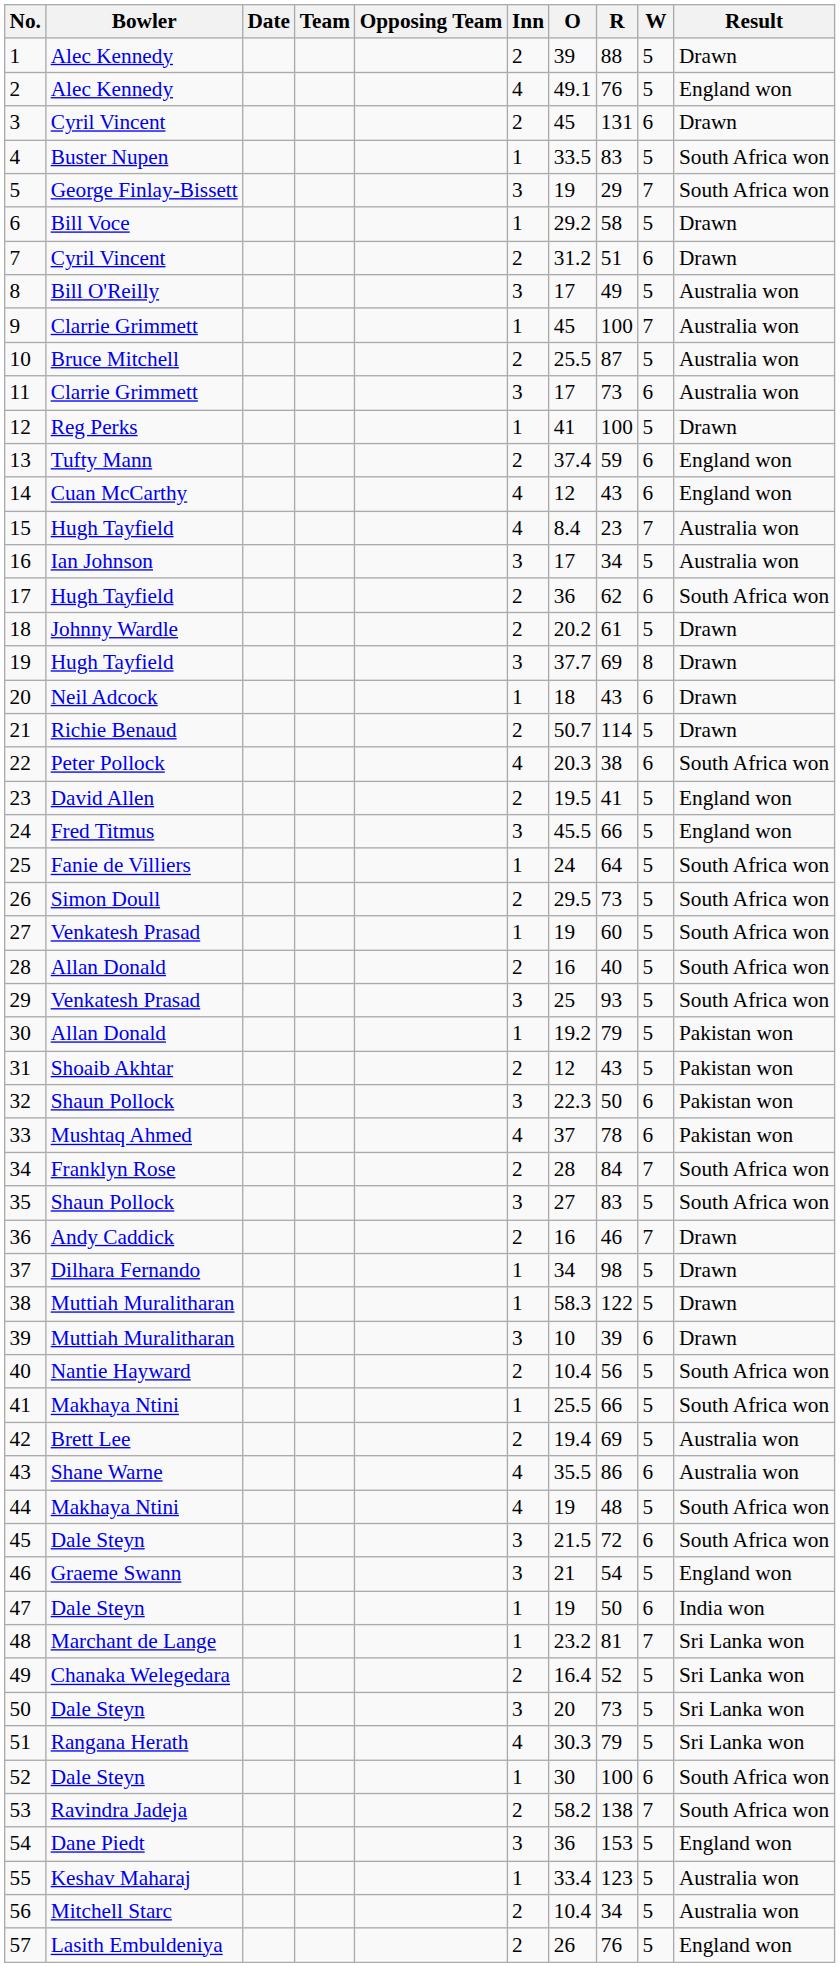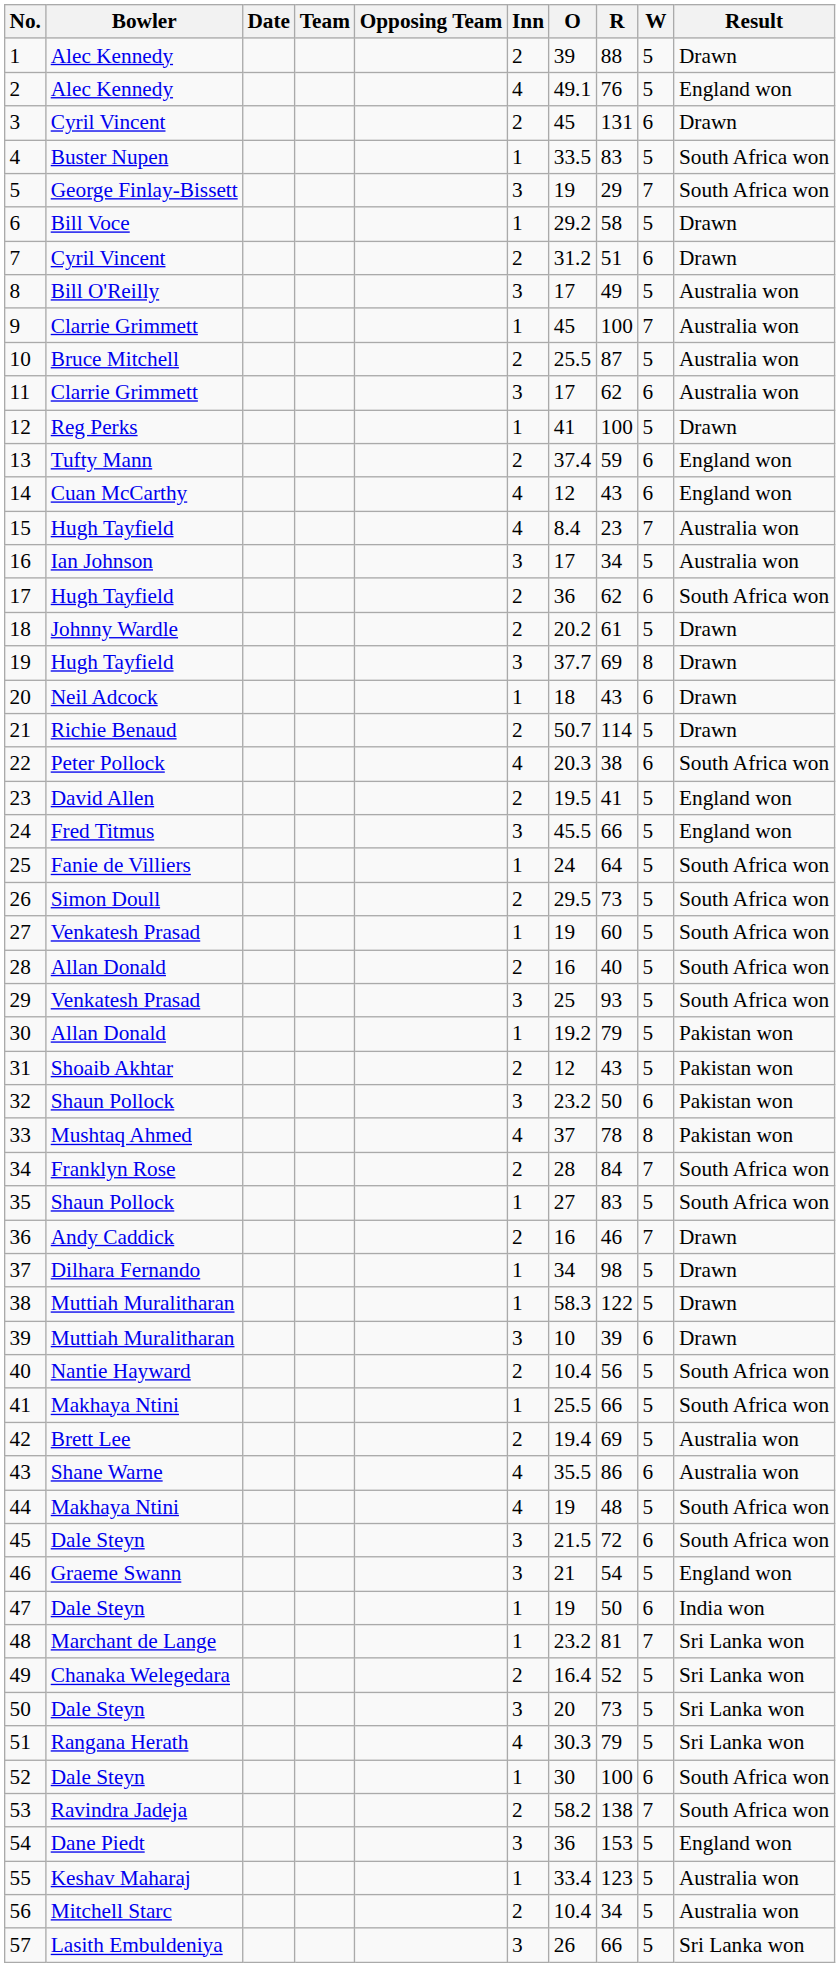11 | R: 73 -> 62
32 | O: 22.3 -> 23.2
33 | W: 6 -> 8
35 | Inn: 3 -> 1
57 | Inn: 2 -> 3
57 | R: 76 -> 66
57 | Result: England won -> Sri Lanka won
